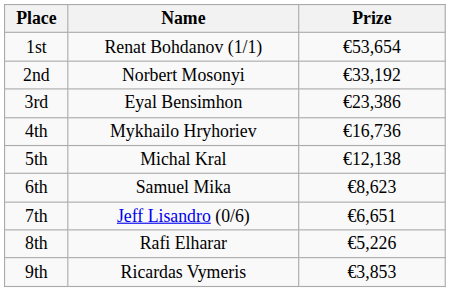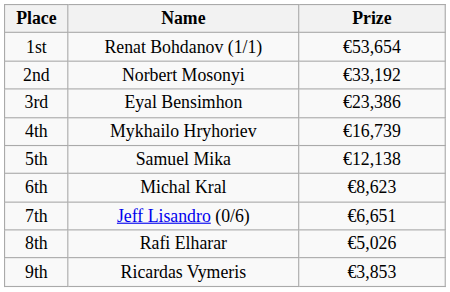4th | Prize: €16,736 -> €16,739
5th | Name: Michal Kral -> Samuel Mika
6th | Name: Samuel Mika -> Michal Kral
8th | Prize: €5,226 -> €5,026
